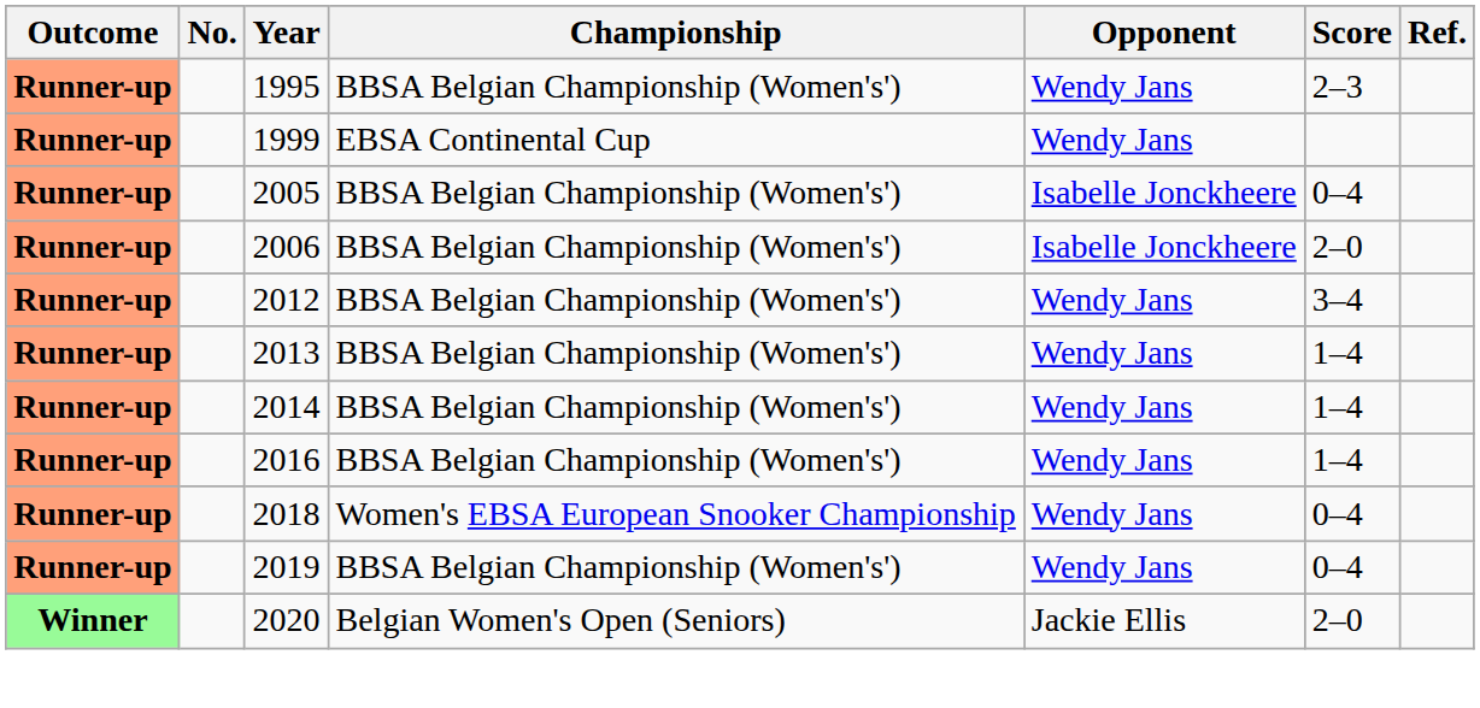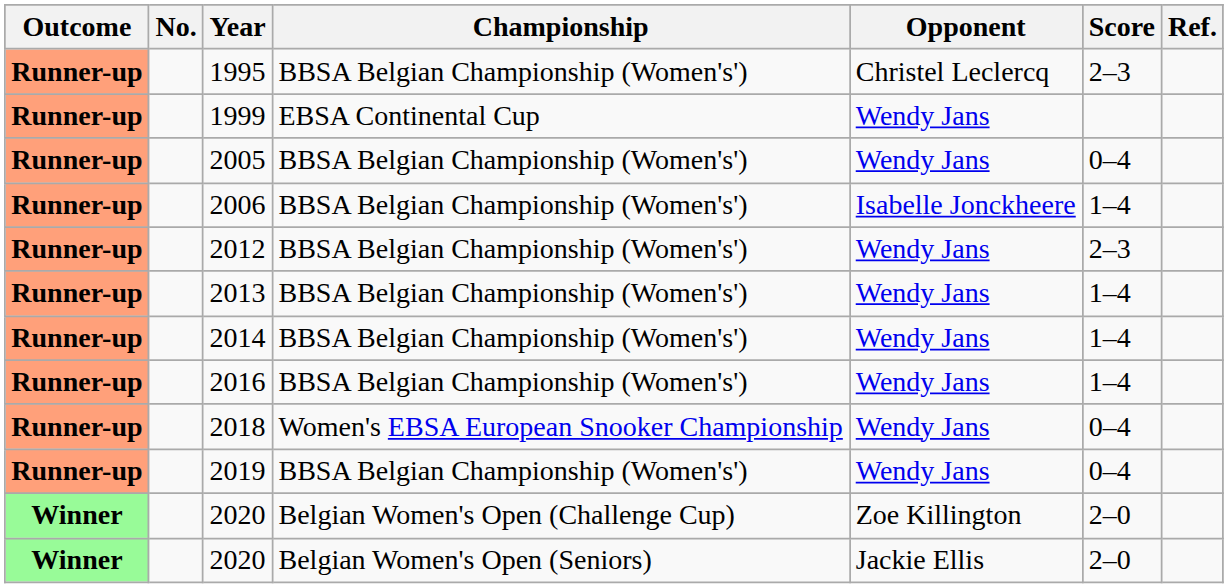1995 | Opponent: Wendy Jans -> Christel Leclercq
2005 | Opponent: Isabelle Jonckheere -> Wendy Jans
2006 | Score: 2–0 -> 1–4
2012 | Score: 3–4 -> 2–3
+ row: Winner | 2020 | Belgian Women's Open (Challenge Cup) | Zoe Killington | 2–0
